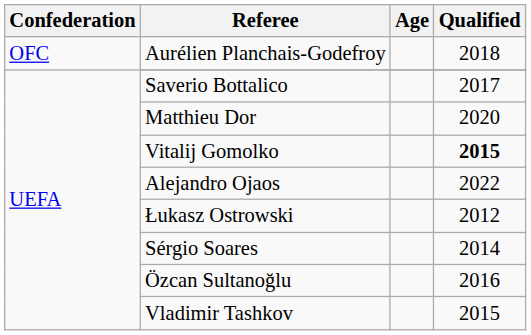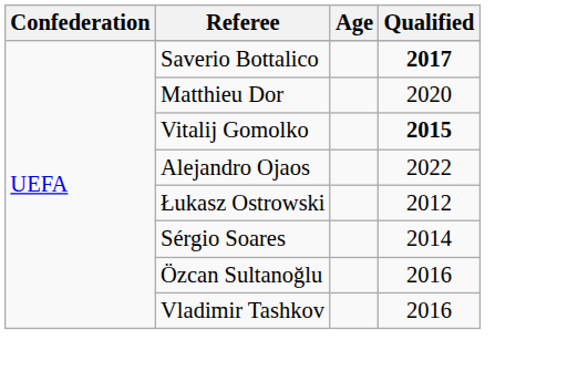- row: OFC | Aurélien Planchais-Godefroy | 2018
Saverio Bottalico | Qualified: normal -> bold
Vladimir Tashkov | Qualified: 2015 -> 2016
